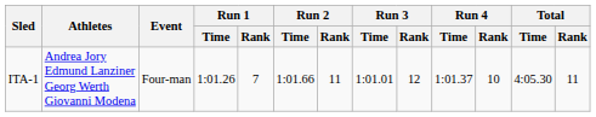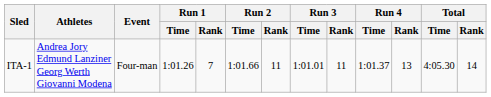ITA-1 | Run 3 / Rank: 12 -> 11
ITA-1 | Run 4 / Rank: 10 -> 13
ITA-1 | Total / Rank: 11 -> 14
